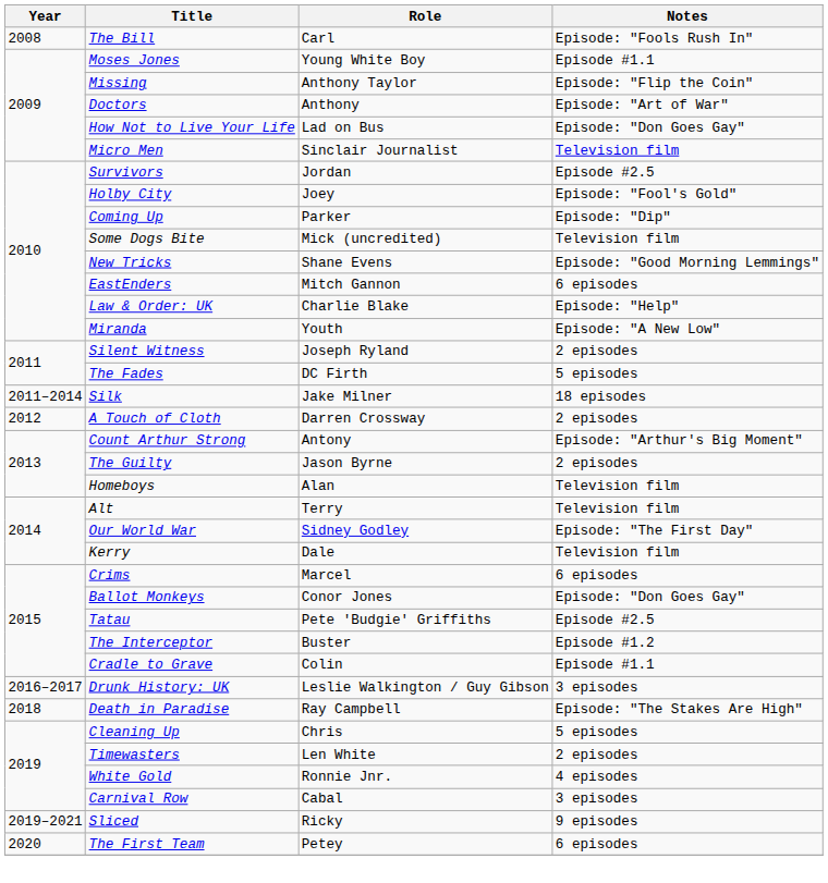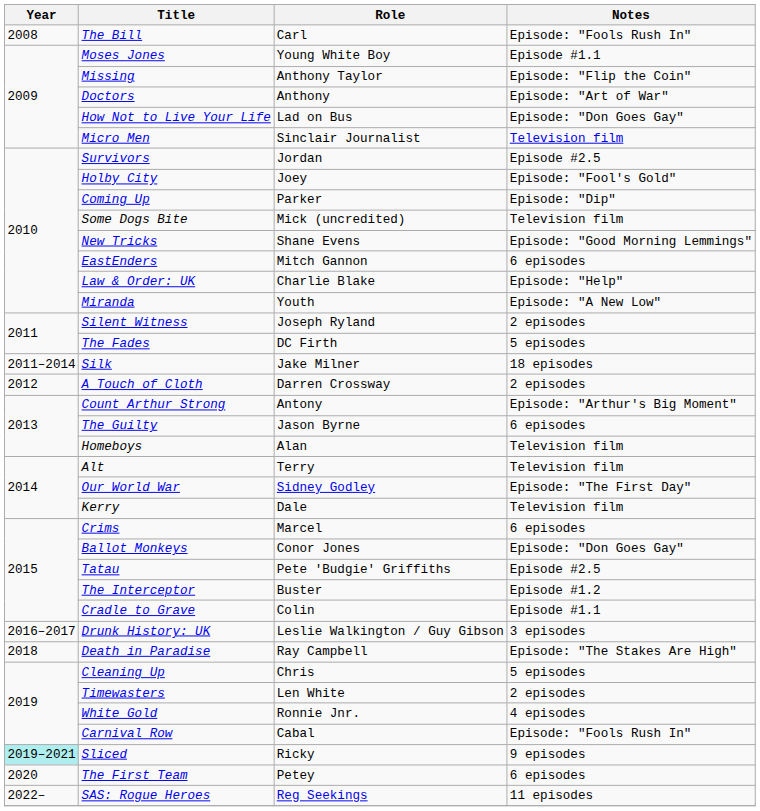The Guilty | Notes: 2 episodes -> 6 episodes
Carnival Row | Notes: 3 episodes -> Episode: "Fools Rush In"
Sliced | Year: no background -> paleturquoise background
+ row: 2022– | SAS: Rogue Heroes | Reg Seekings | 11 episodes
